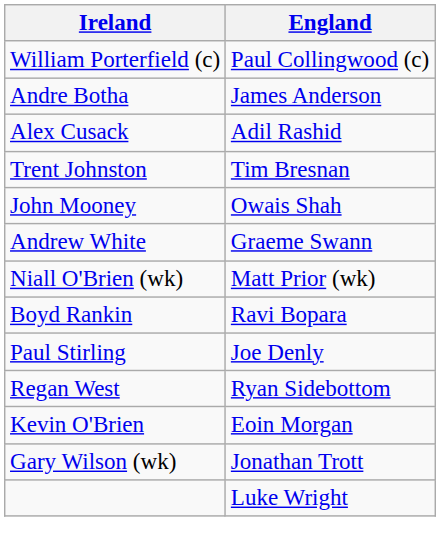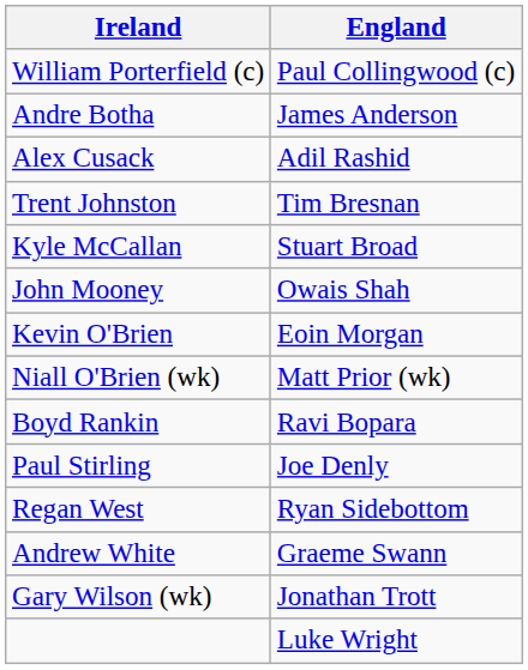+ row: Kyle McCallan | Stuart Broad
rows swapped: Kevin O'Brien <-> Andrew White
